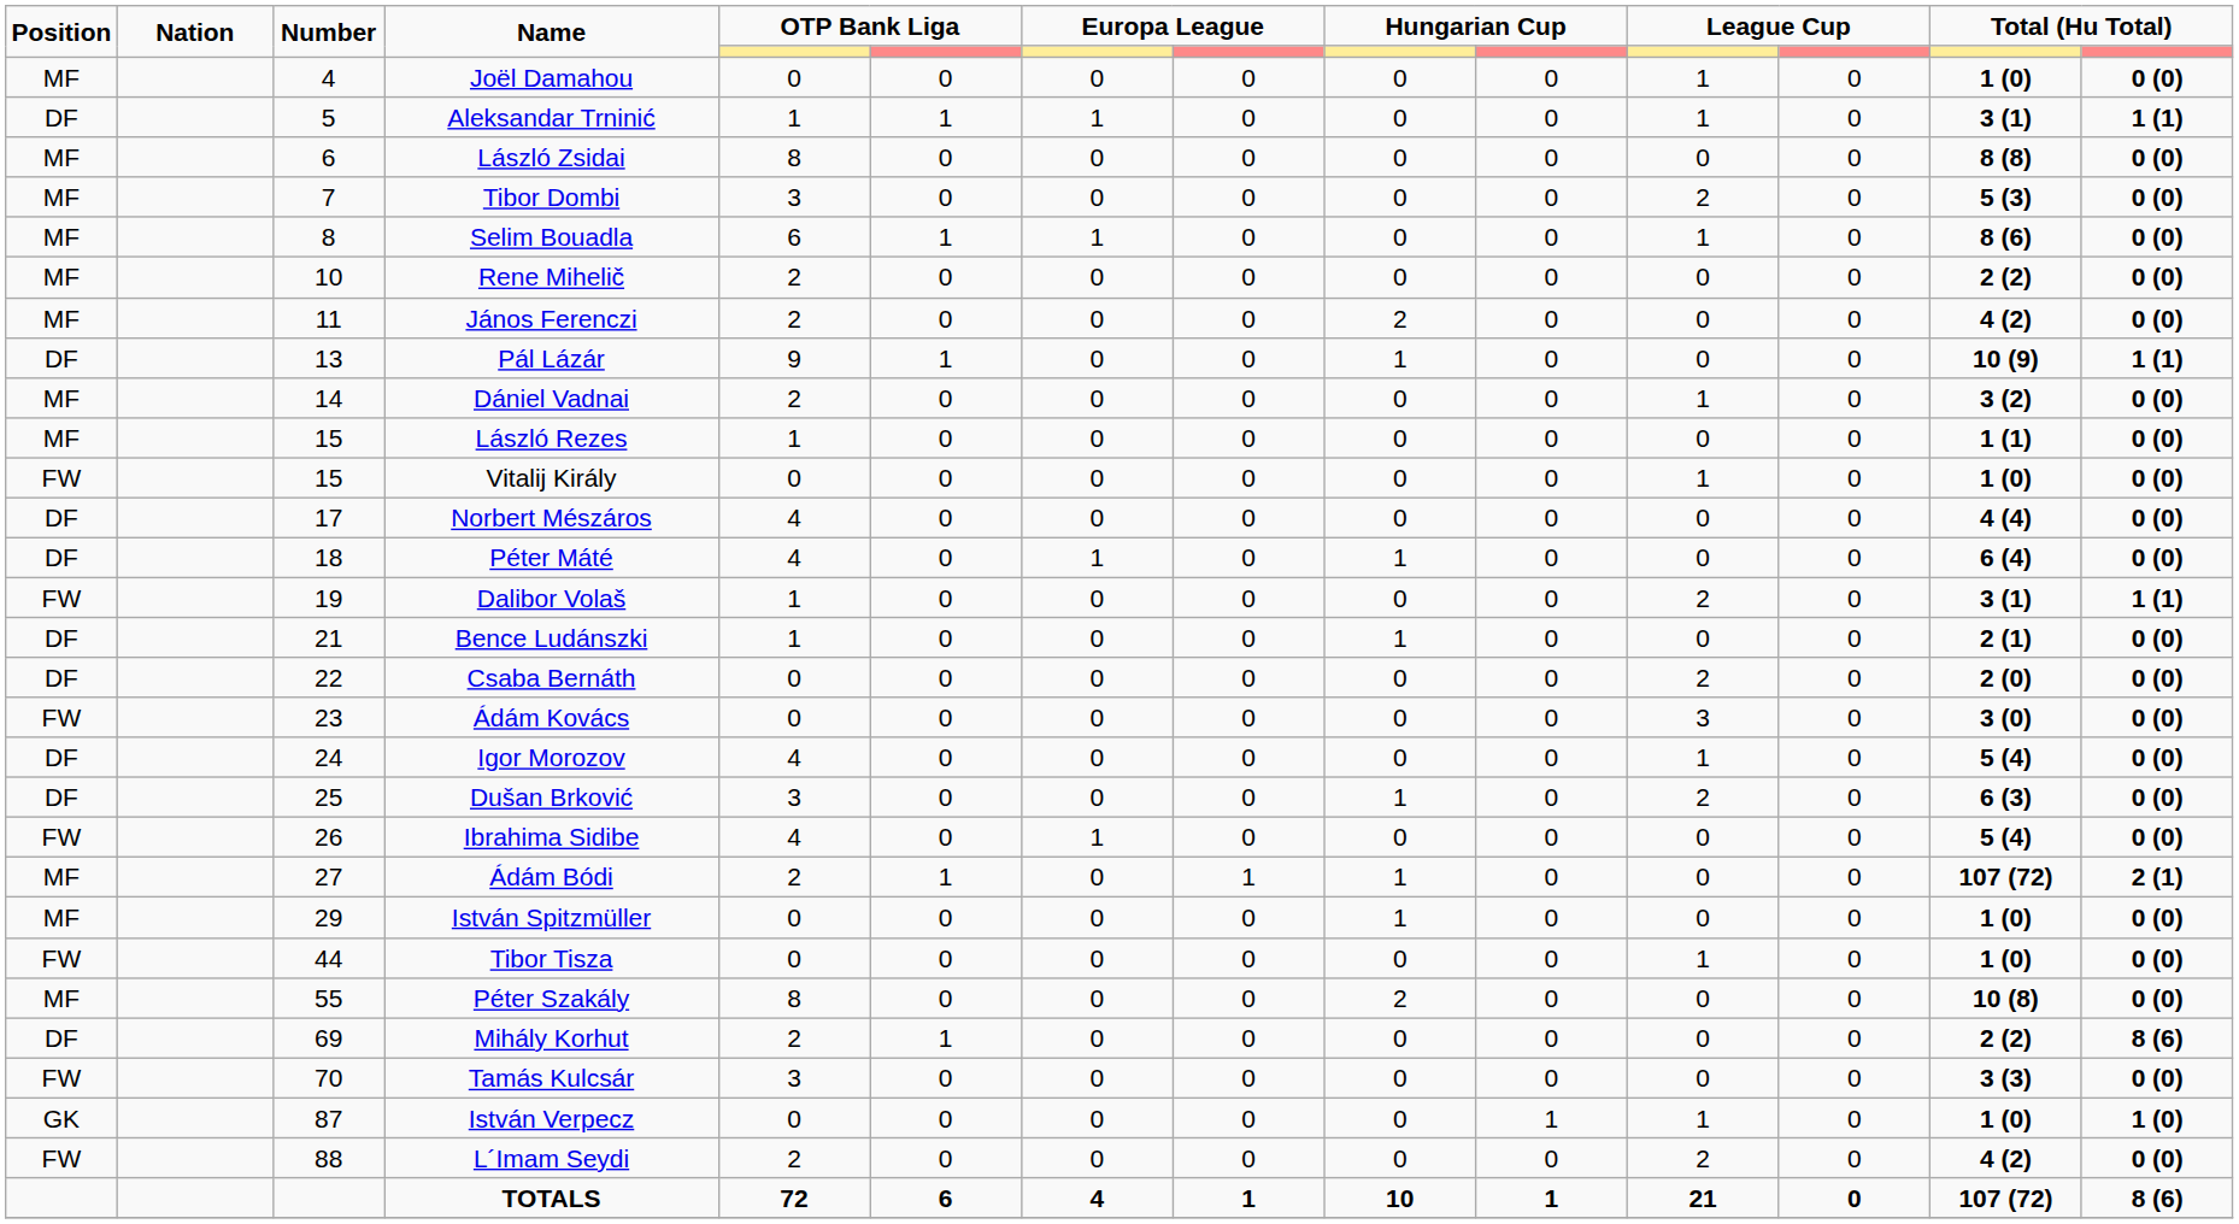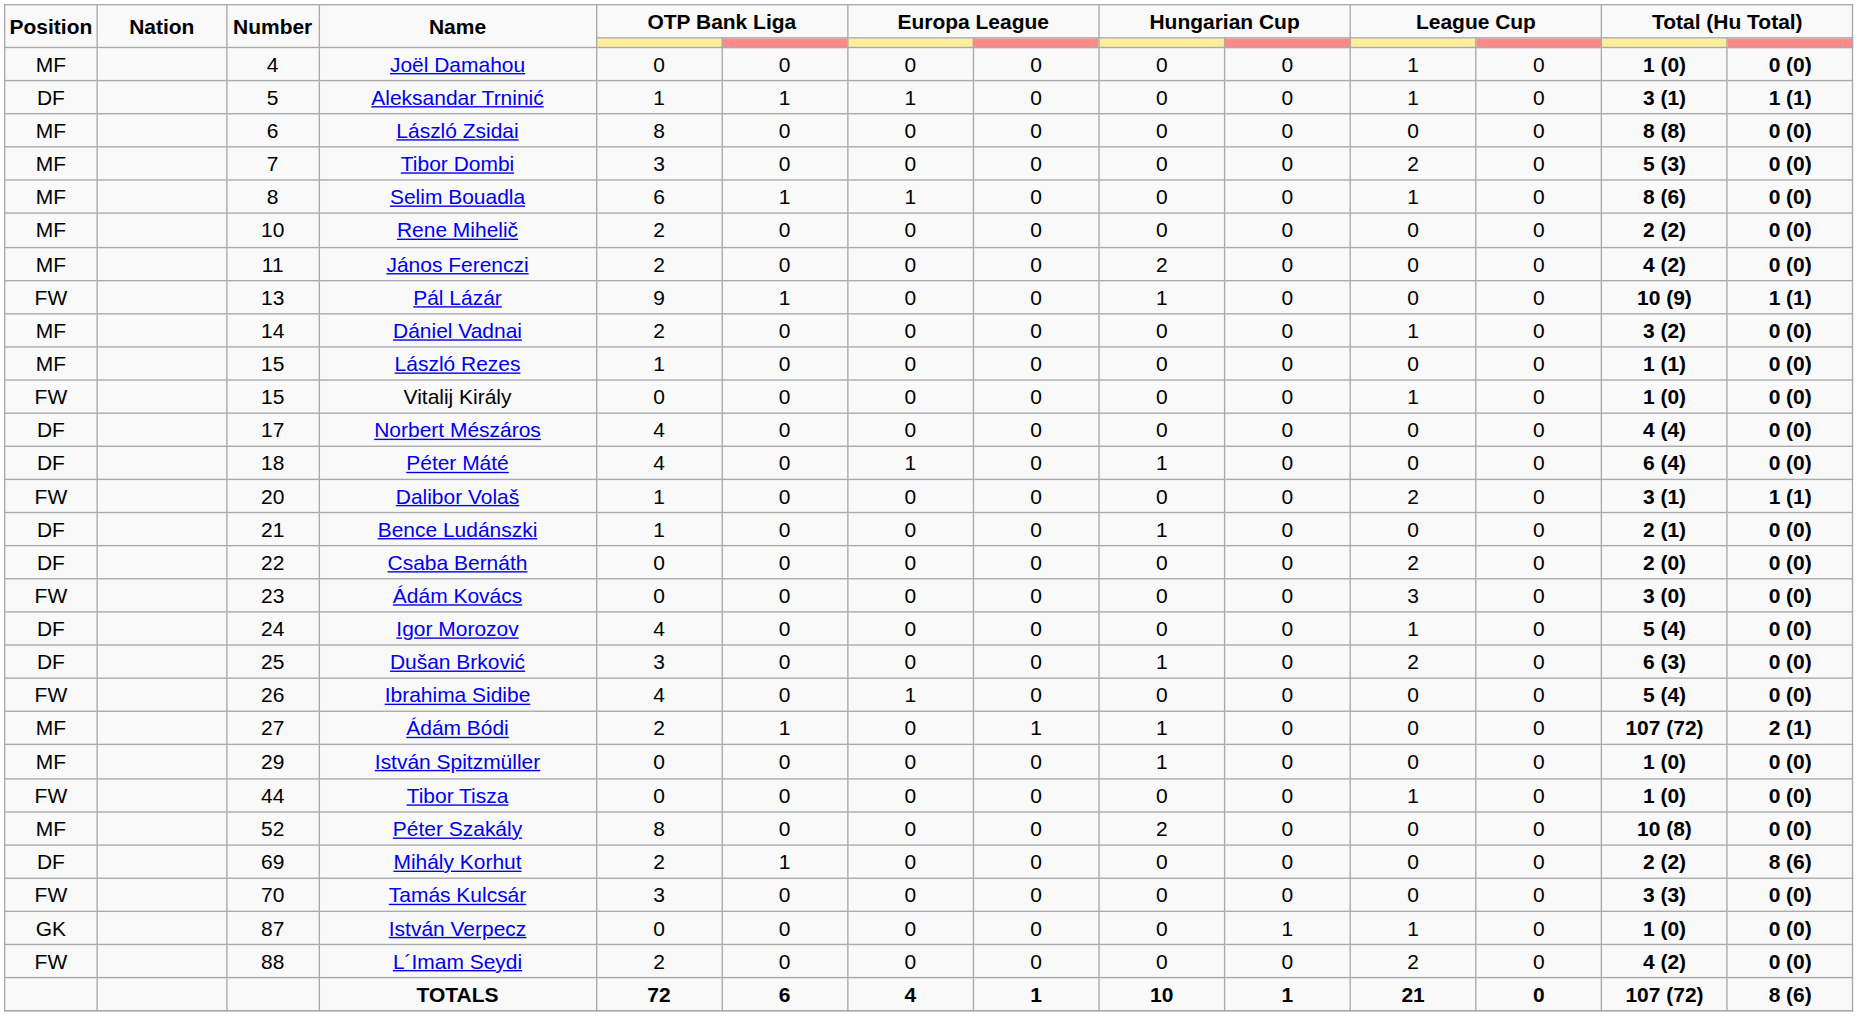Pál Lázár | Position: DF -> FW
Dalibor Volaš | Number: 19 -> 20
Péter Szakály | Number: 55 -> 52
István Verpecz | column 14: 1 (0) -> 0 (0)
